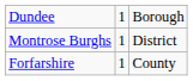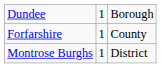rows swapped: Forfarshire <-> Montrose Burghs
